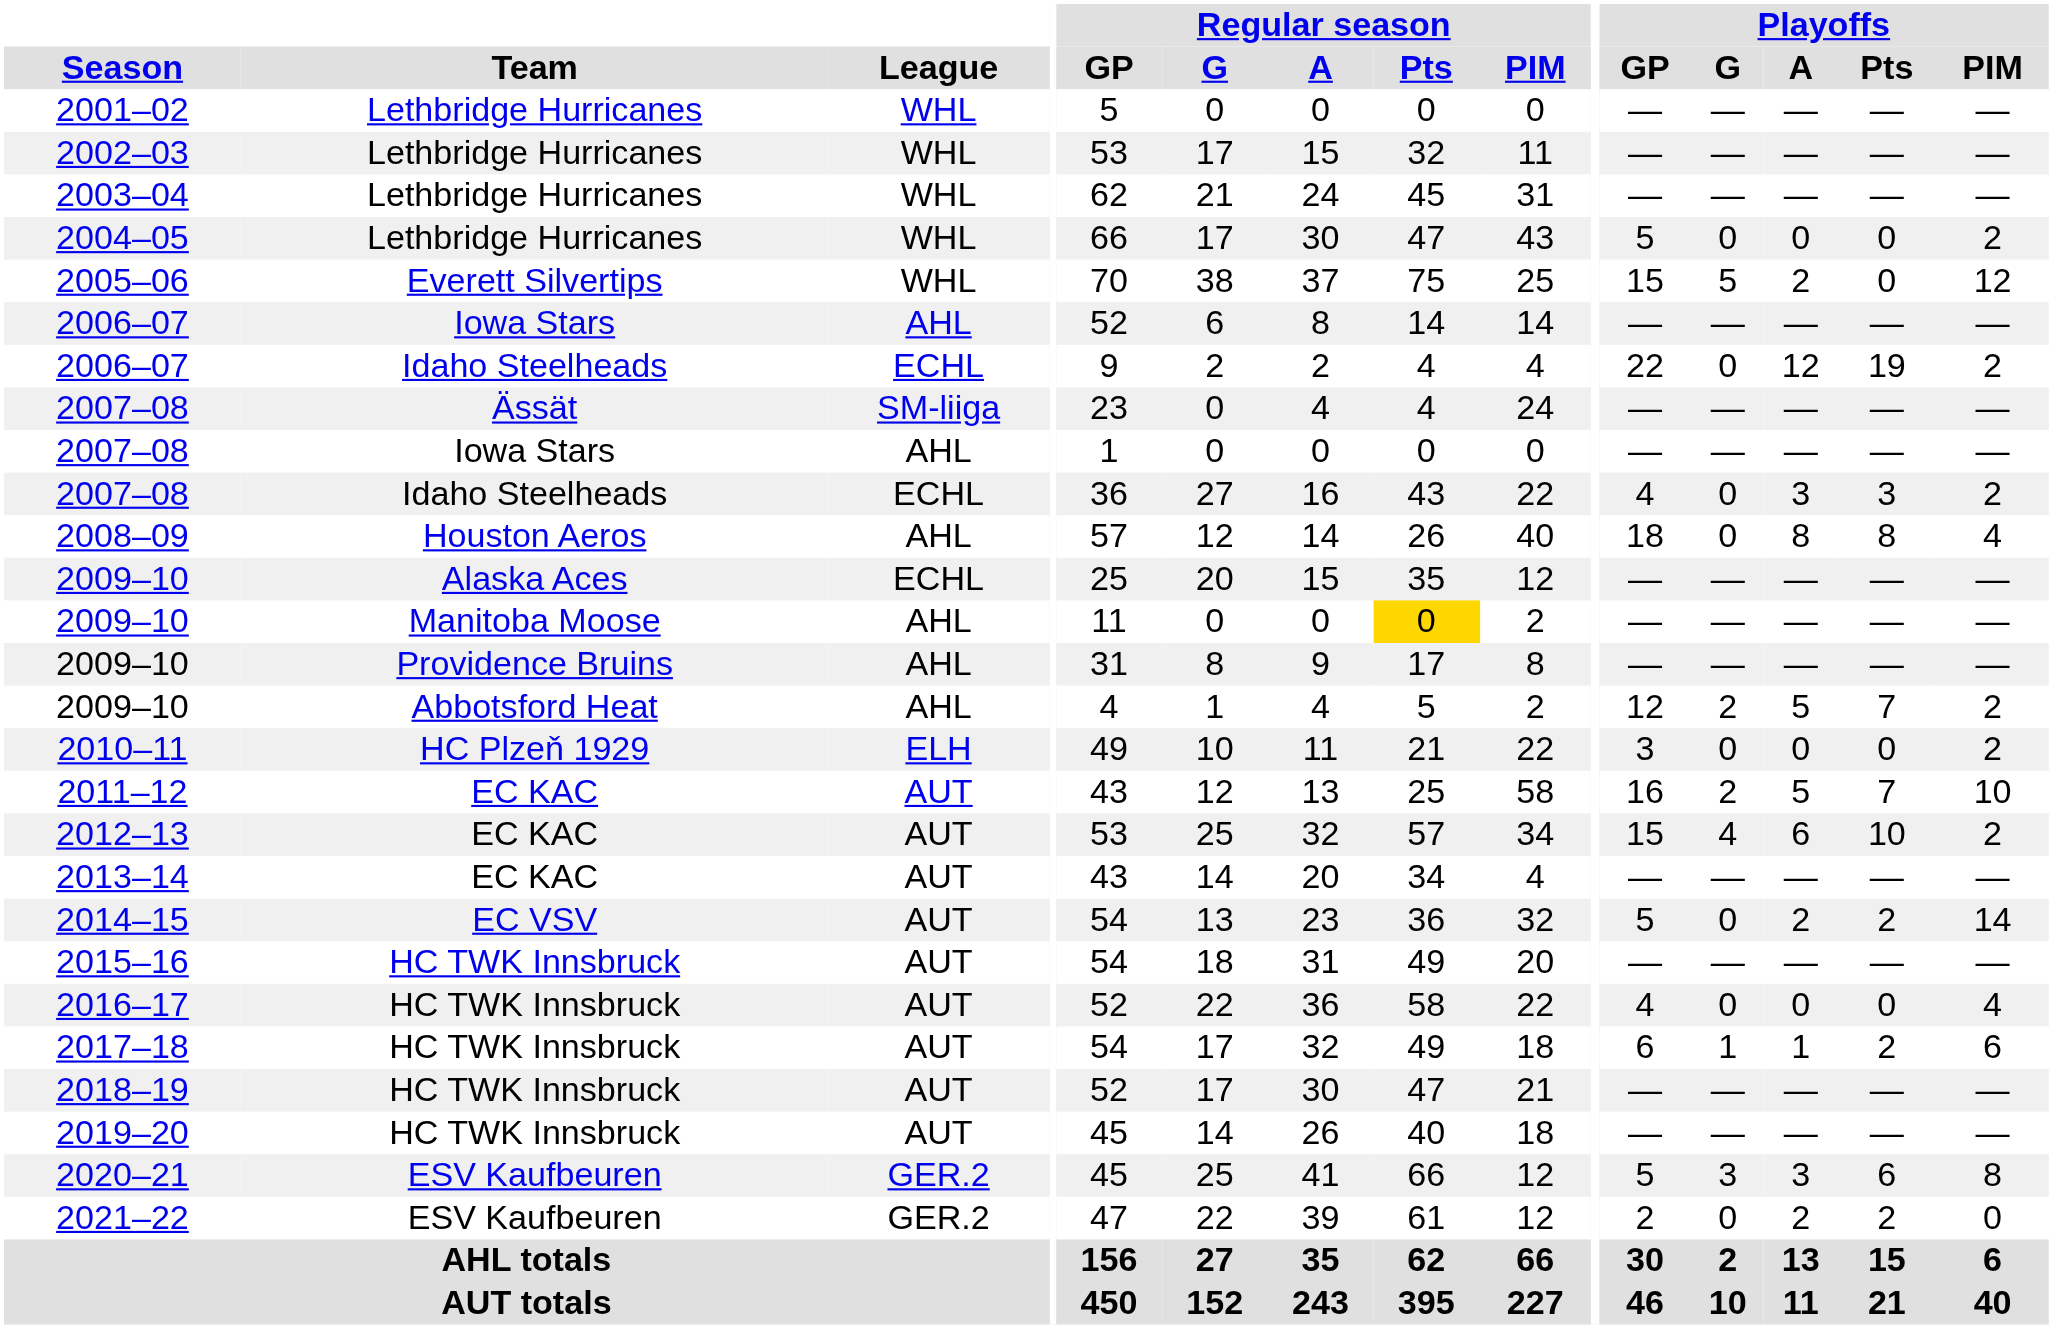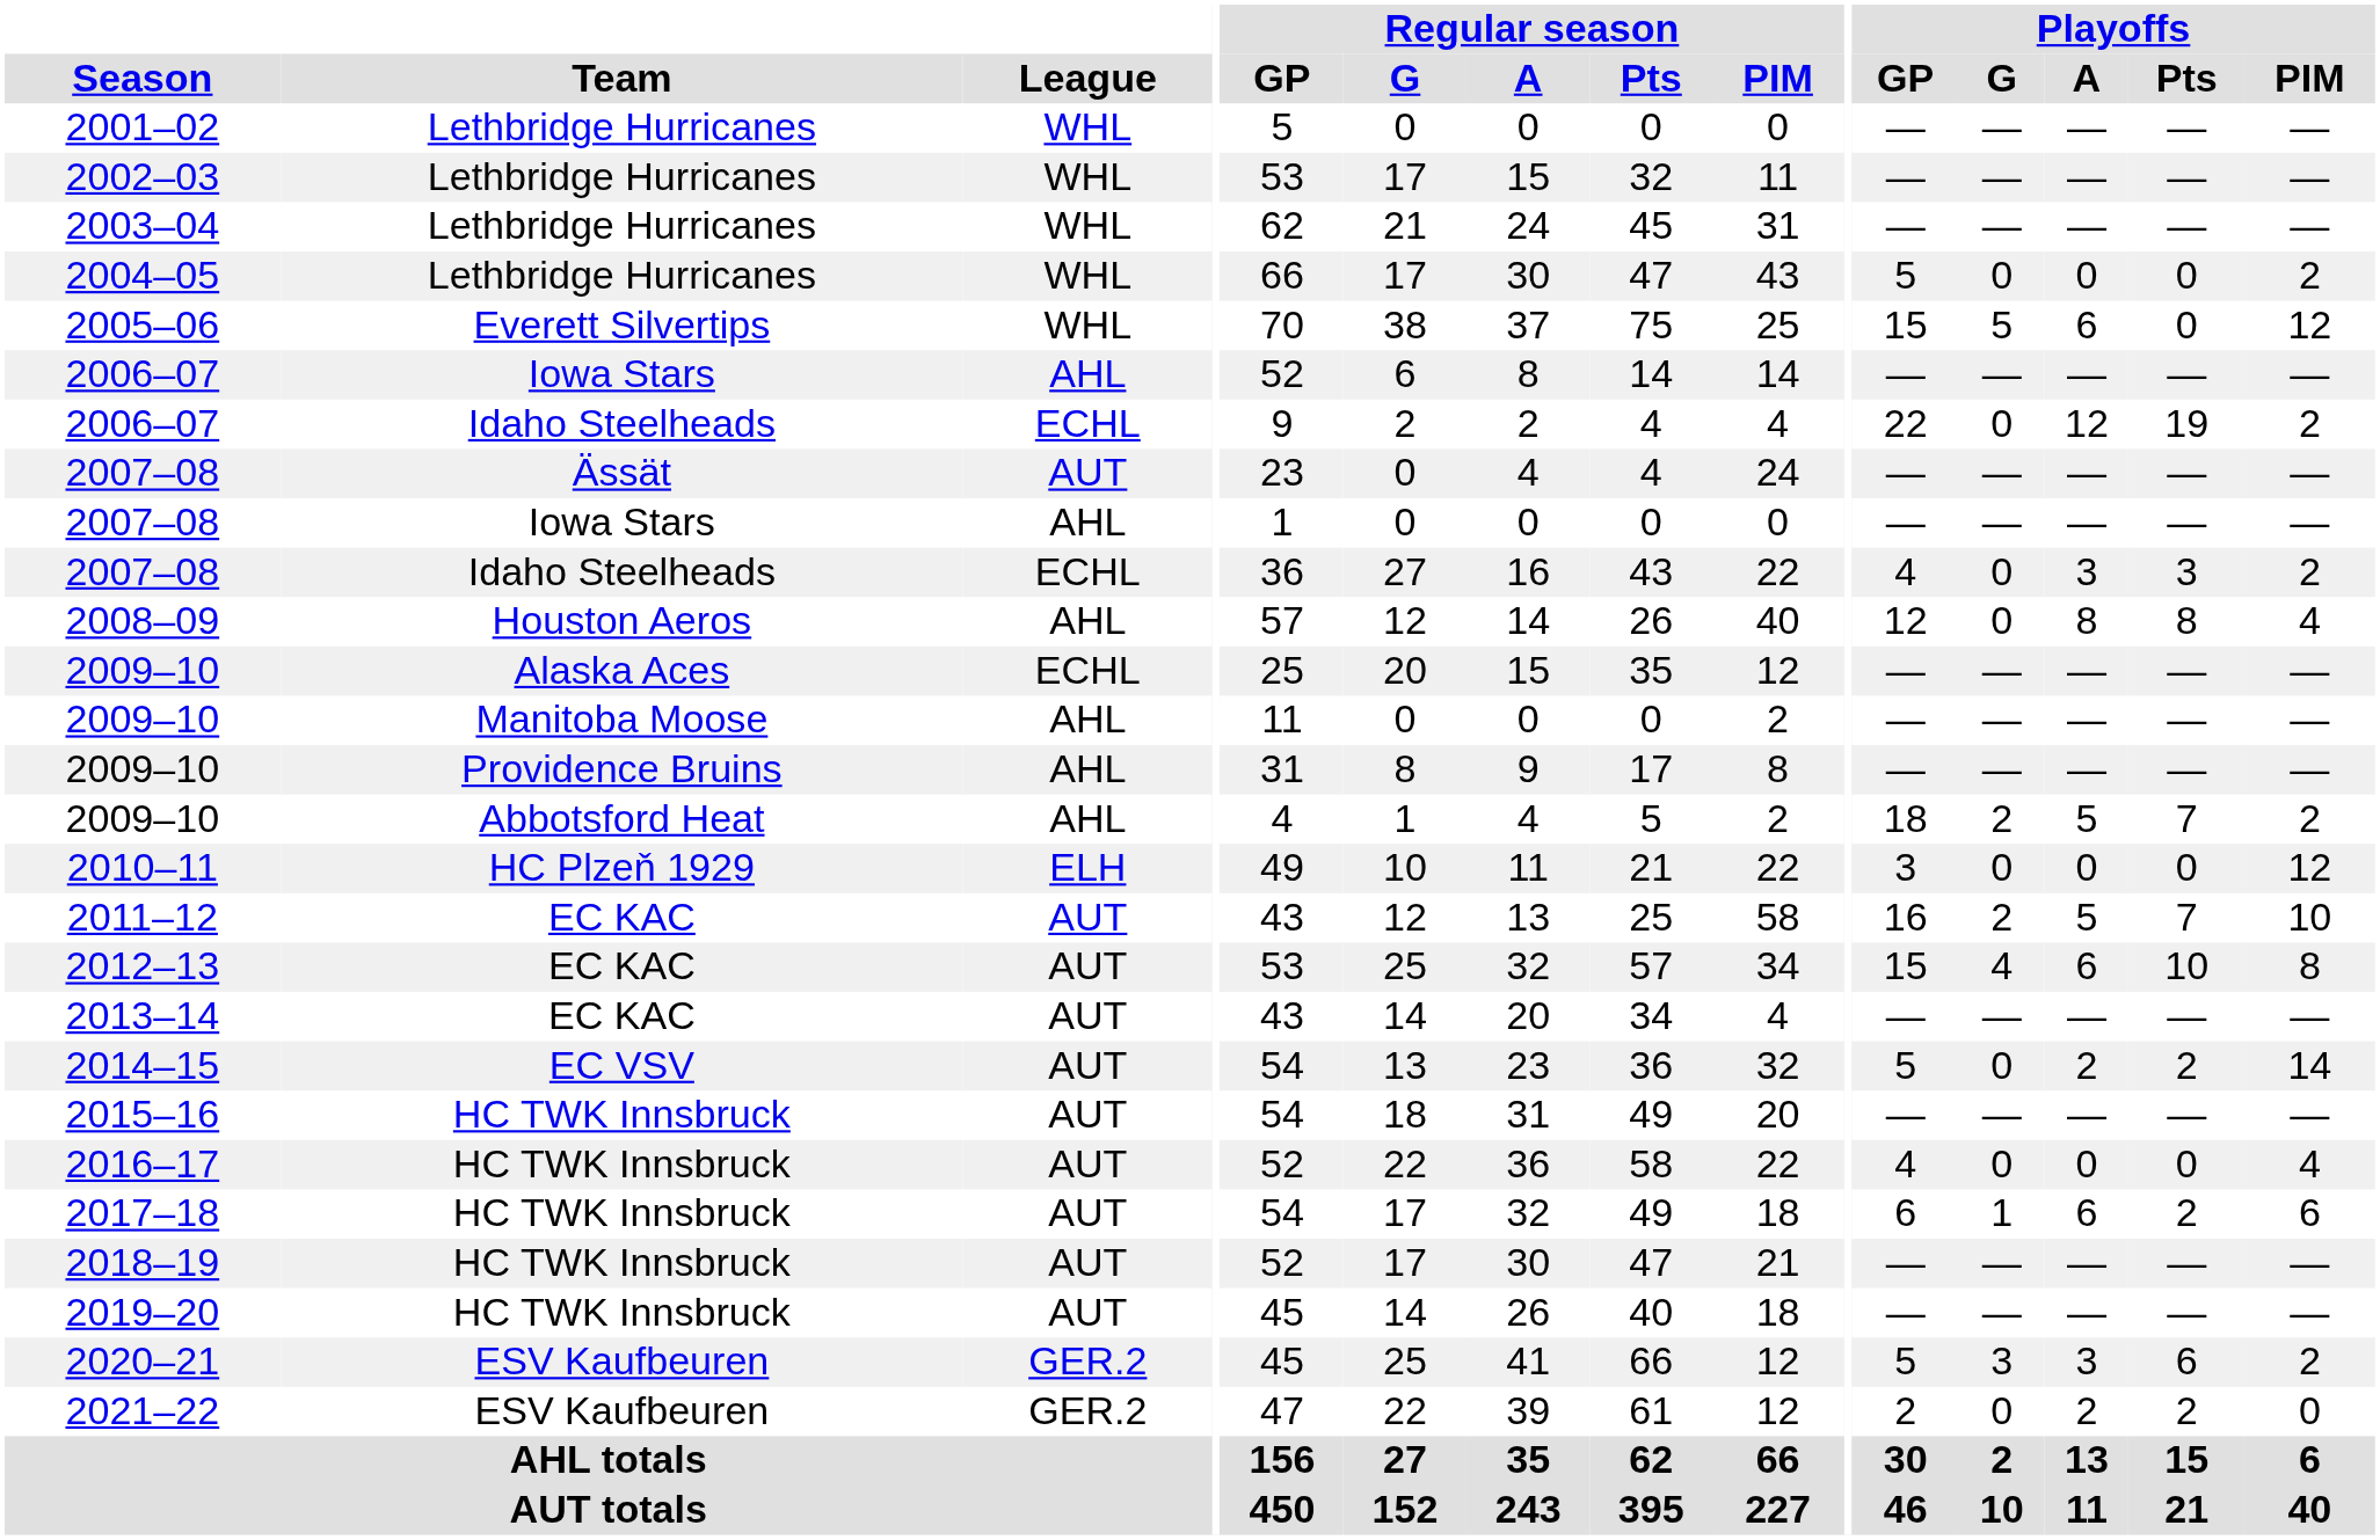2005–06 | Playoffs / A: 2 -> 6
2007–08 / Ässät | League: SM-liiga -> AUT
2008–09 | Playoffs / GP: 18 -> 12
2009–10 / Manitoba Moose | Regular season / Pts: gold background -> no background
2009–10 / Abbotsford Heat | Playoffs / GP: 12 -> 18
2010–11 | Playoffs / PIM: 2 -> 12
2012–13 | Playoffs / PIM: 2 -> 8
2017–18 | Playoffs / A: 1 -> 6
2020–21 | Playoffs / PIM: 8 -> 2
